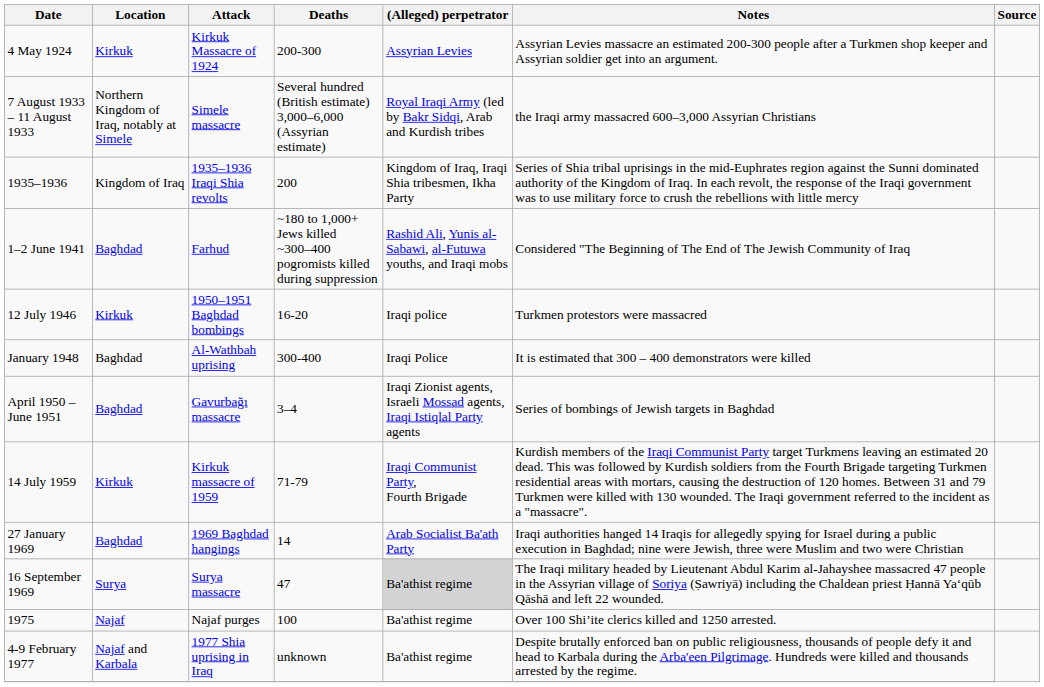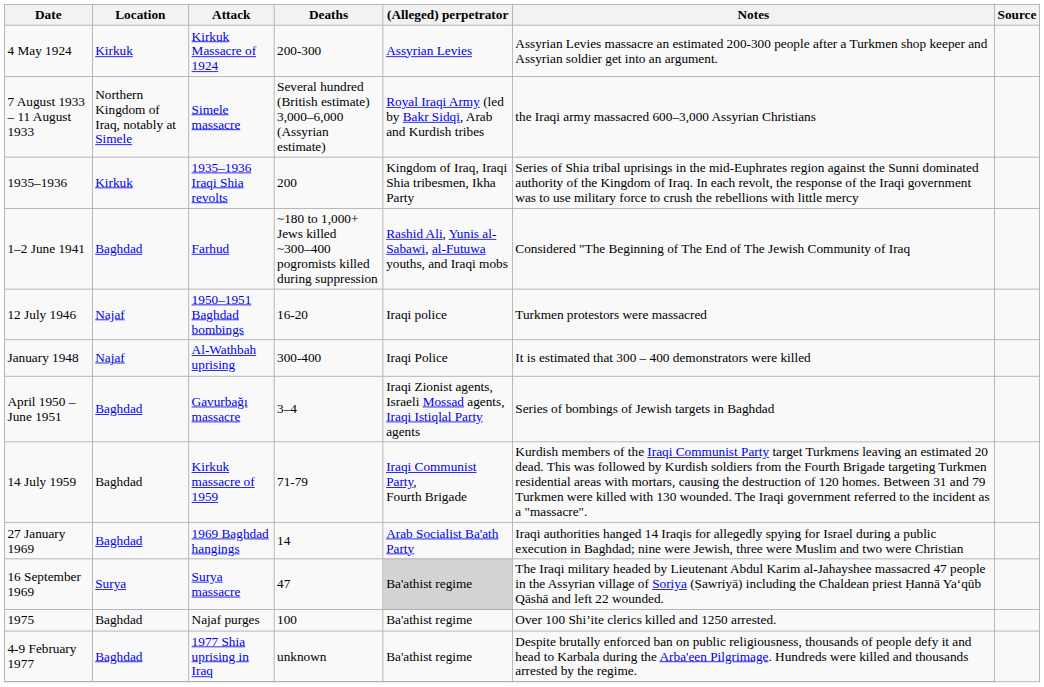1935–1936 | Location: Kingdom of Iraq -> Kirkuk
12 July 1946 | Location: Kirkuk -> Najaf
January 1948 | Location: Baghdad -> Najaf
14 July 1959 | Location: Kirkuk -> Baghdad
1975 | Location: Najaf -> Baghdad
4-9 February 1977 | Location: Najaf and Karbala -> Baghdad
